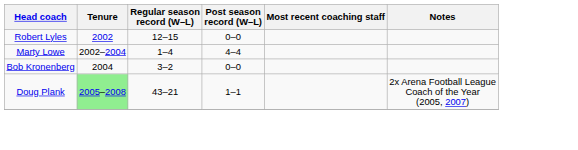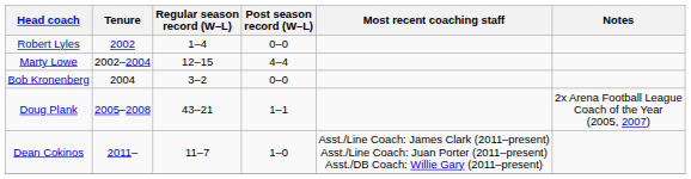Robert Lyles | Regular season record (W–L): 12–15 -> 1–4
Marty Lowe | Regular season record (W–L): 1–4 -> 12–15
Doug Plank | Tenure: lightgreen background -> no background
+ row: Dean Cokinos | 2011– | 11–7 | 1–0 | Asst./Line Coach: James Clark (2011–present) Asst./Line Coach: Juan Porter (2011–present) Asst./DB Coach: Willie Gary (2011–present)
